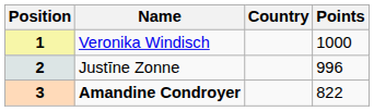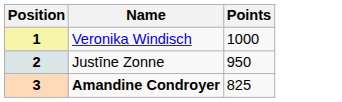- column: Country
2 | Points: 996 -> 950
3 | Points: 822 -> 825
